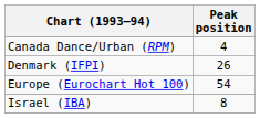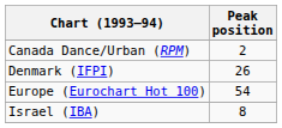Canada Dance/Urban (RPM) | Peak position: 4 -> 2
